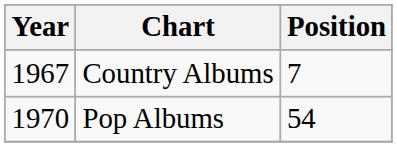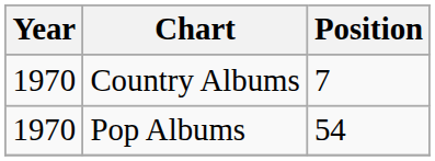Country Albums | Year: 1967 -> 1970
